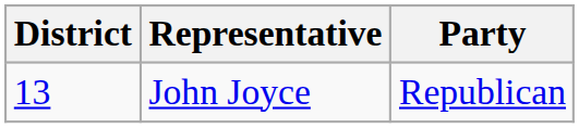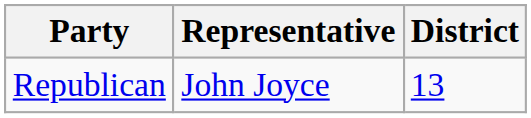columns swapped: District <-> Party
